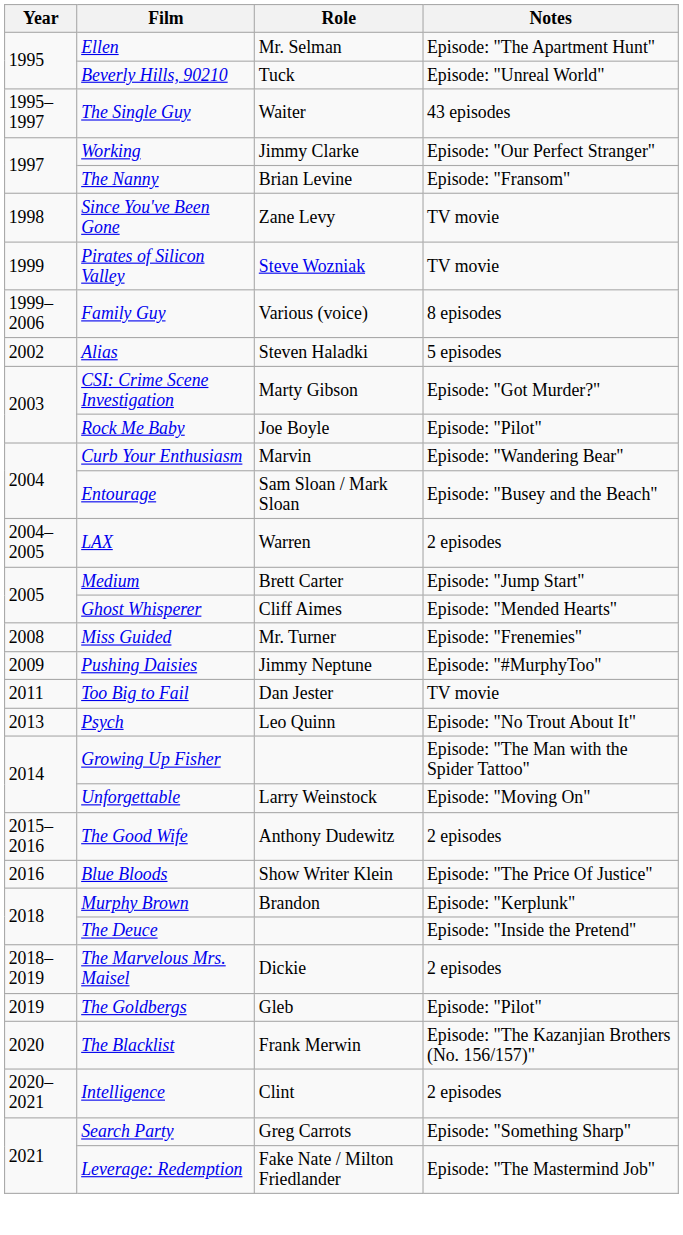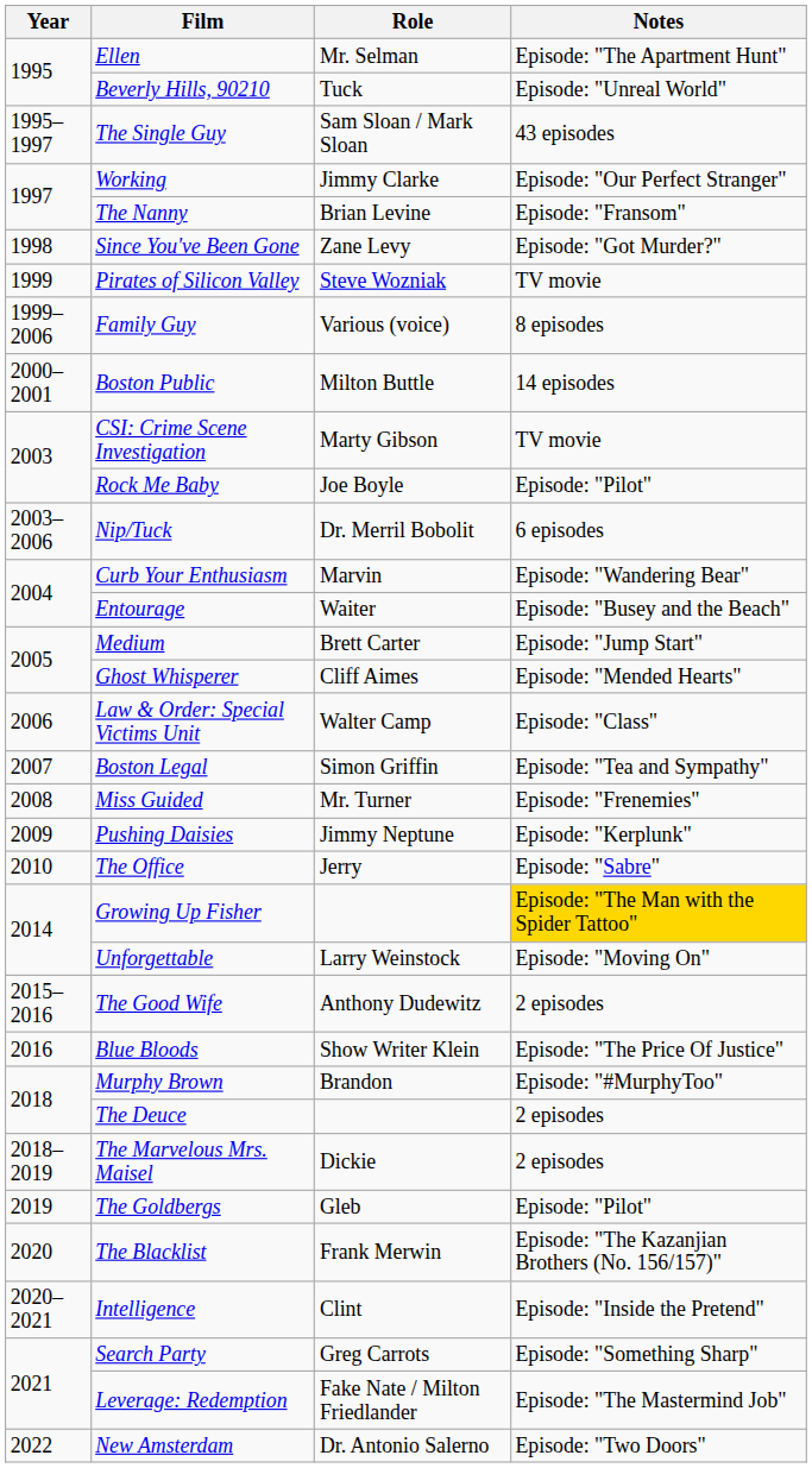The Single Guy | Role: Waiter -> Sam Sloan / Mark Sloan
Since You've Been Gone | Notes: TV movie -> Episode: "Got Murder?"
+ row: 2000–2001 | Boston Public | Milton Buttle | 14 episodes
- row: 2002 | Alias | Steven Haladki | 5 episodes
CSI: Crime Scene Investigation | Notes: Episode: "Got Murder?" -> TV movie
+ row: 2003–2006 | Nip/Tuck | Dr. Merril Bobolit | 6 episodes
Entourage | Role: Sam Sloan / Mark Sloan -> Waiter
- row: 2004–2005 | LAX | Warren | 2 episodes
+ row: 2006 | Law & Order: Special Victims Unit | Walter Camp | Episode: "Class"
+ row: 2007 | Boston Legal | Simon Griffin | Episode: "Tea and Sympathy"
Pushing Daisies | Notes: Episode: "#MurphyToo" -> Episode: "Kerplunk"
+ row: 2010 | The Office | Jerry | Episode: "Sabre"
- row: 2011 | Too Big to Fail | Dan Jester | TV movie
- row: 2013 | Psych | Leo Quinn | Episode: "No Trout About It"
Growing Up Fisher | Notes: no background -> gold background
Murphy Brown | Notes: Episode: "Kerplunk" -> Episode: "#MurphyToo"
The Deuce | Notes: Episode: "Inside the Pretend" -> 2 episodes
Intelligence | Notes: 2 episodes -> Episode: "Inside the Pretend"
+ row: 2022 | New Amsterdam | Dr. Antonio Salerno | Episode: "Two Doors"
